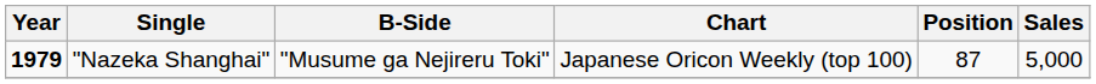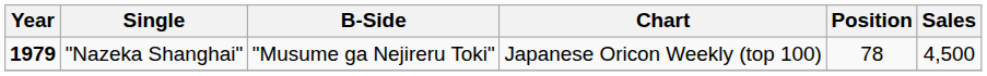"Nazeka Shanghai" | Position: 87 -> 78
"Nazeka Shanghai" | Sales: 5,000 -> 4,500
